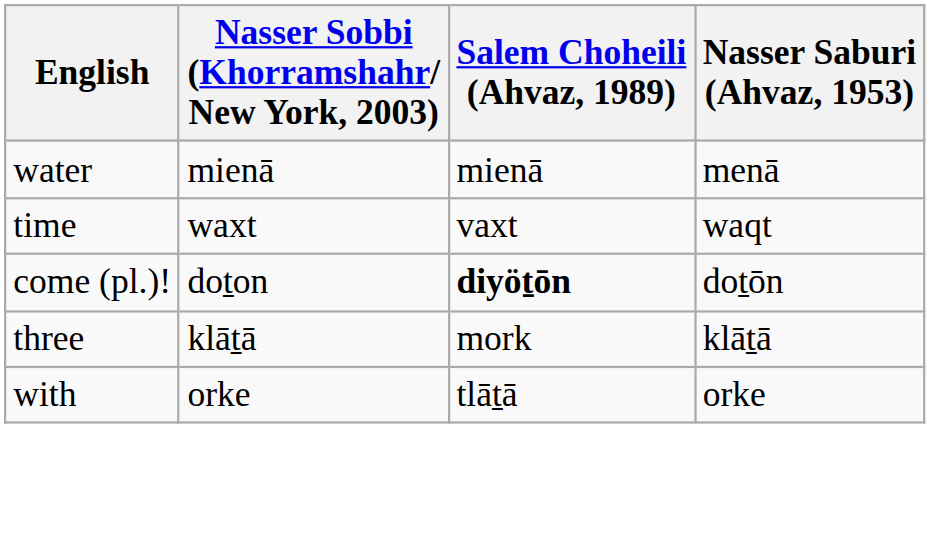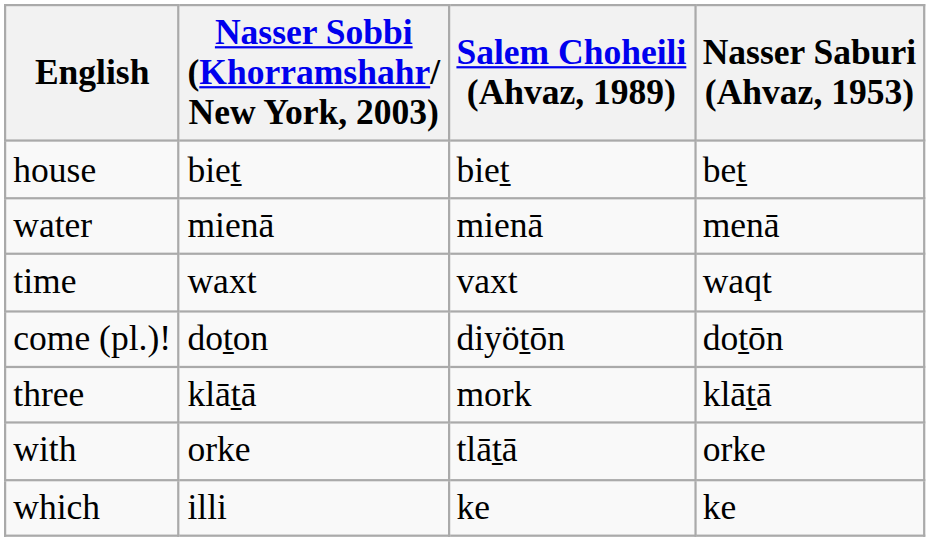+ row: house | bieṯ | bieṯ | beṯ
come (pl.)! | Salem Choheili (Ahvaz, 1989): bold -> normal
+ row: which | illi | ke | ke
